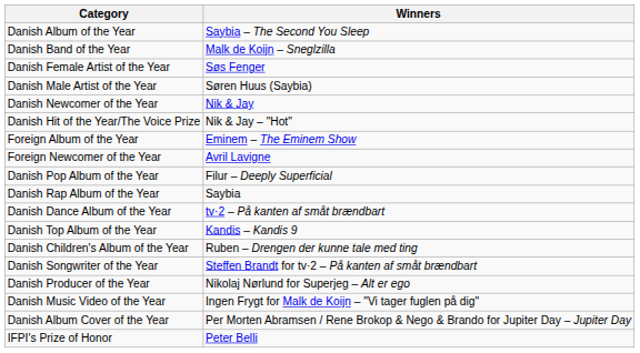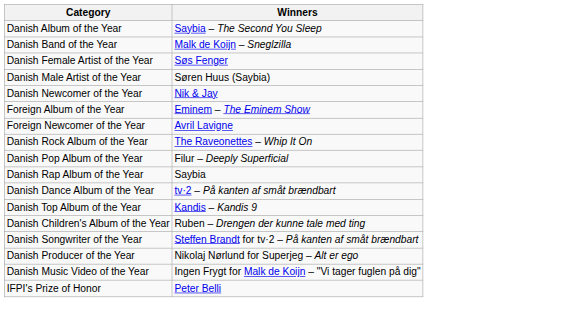- row: Danish Hit of the Year/The Voice Prize | Nik & Jay – "Hot"
+ row: Danish Rock Album of the Year | The Raveonettes – Whip It On
- row: Danish Album Cover of the Year | Per Morten Abramsen / Rene Brokop & Nego & Brando for Jupiter Day – Jupiter Day
